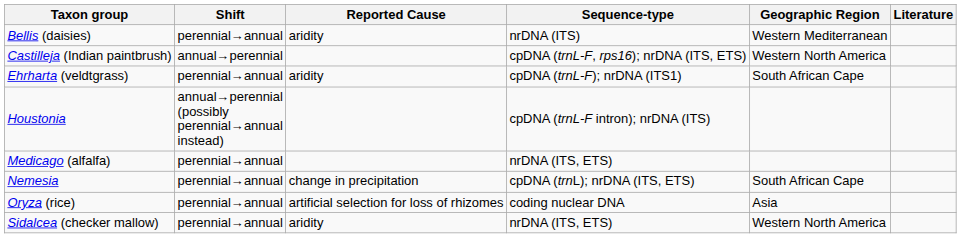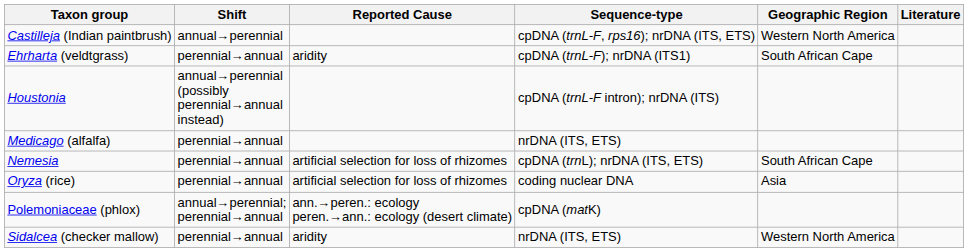- row: Bellis (daisies) | perennial→annual | aridity | nrDNA (ITS) | Western Mediterranean
Nemesia | Reported Cause: change in precipitation -> artificial selection for loss of rhizomes
+ row: Polemoniaceae (phlox) | annual→perennial; perennial→annual | ann.→peren.: ecology peren.→ann.: ecology (desert climate) | cpDNA (matK)
